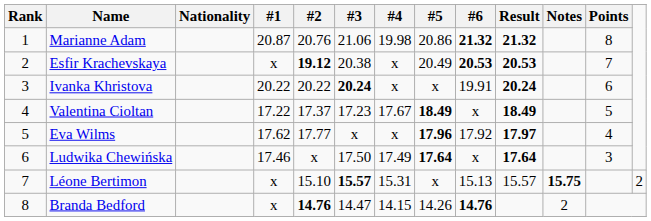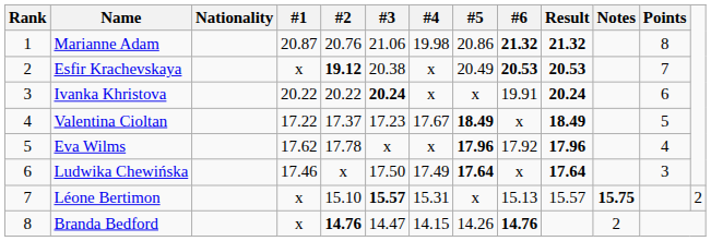Eva Wilms | #2: 17.77 -> 17.78
Eva Wilms | Result: 17.97 -> 17.96
